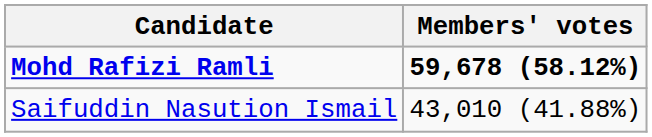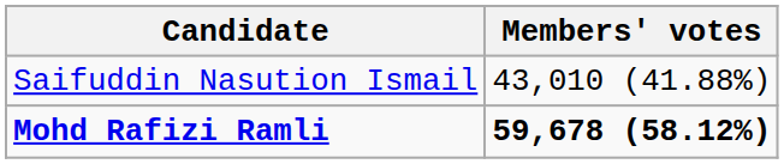rows swapped: Mohd Rafizi Ramli <-> Saifuddin Nasution Ismail
